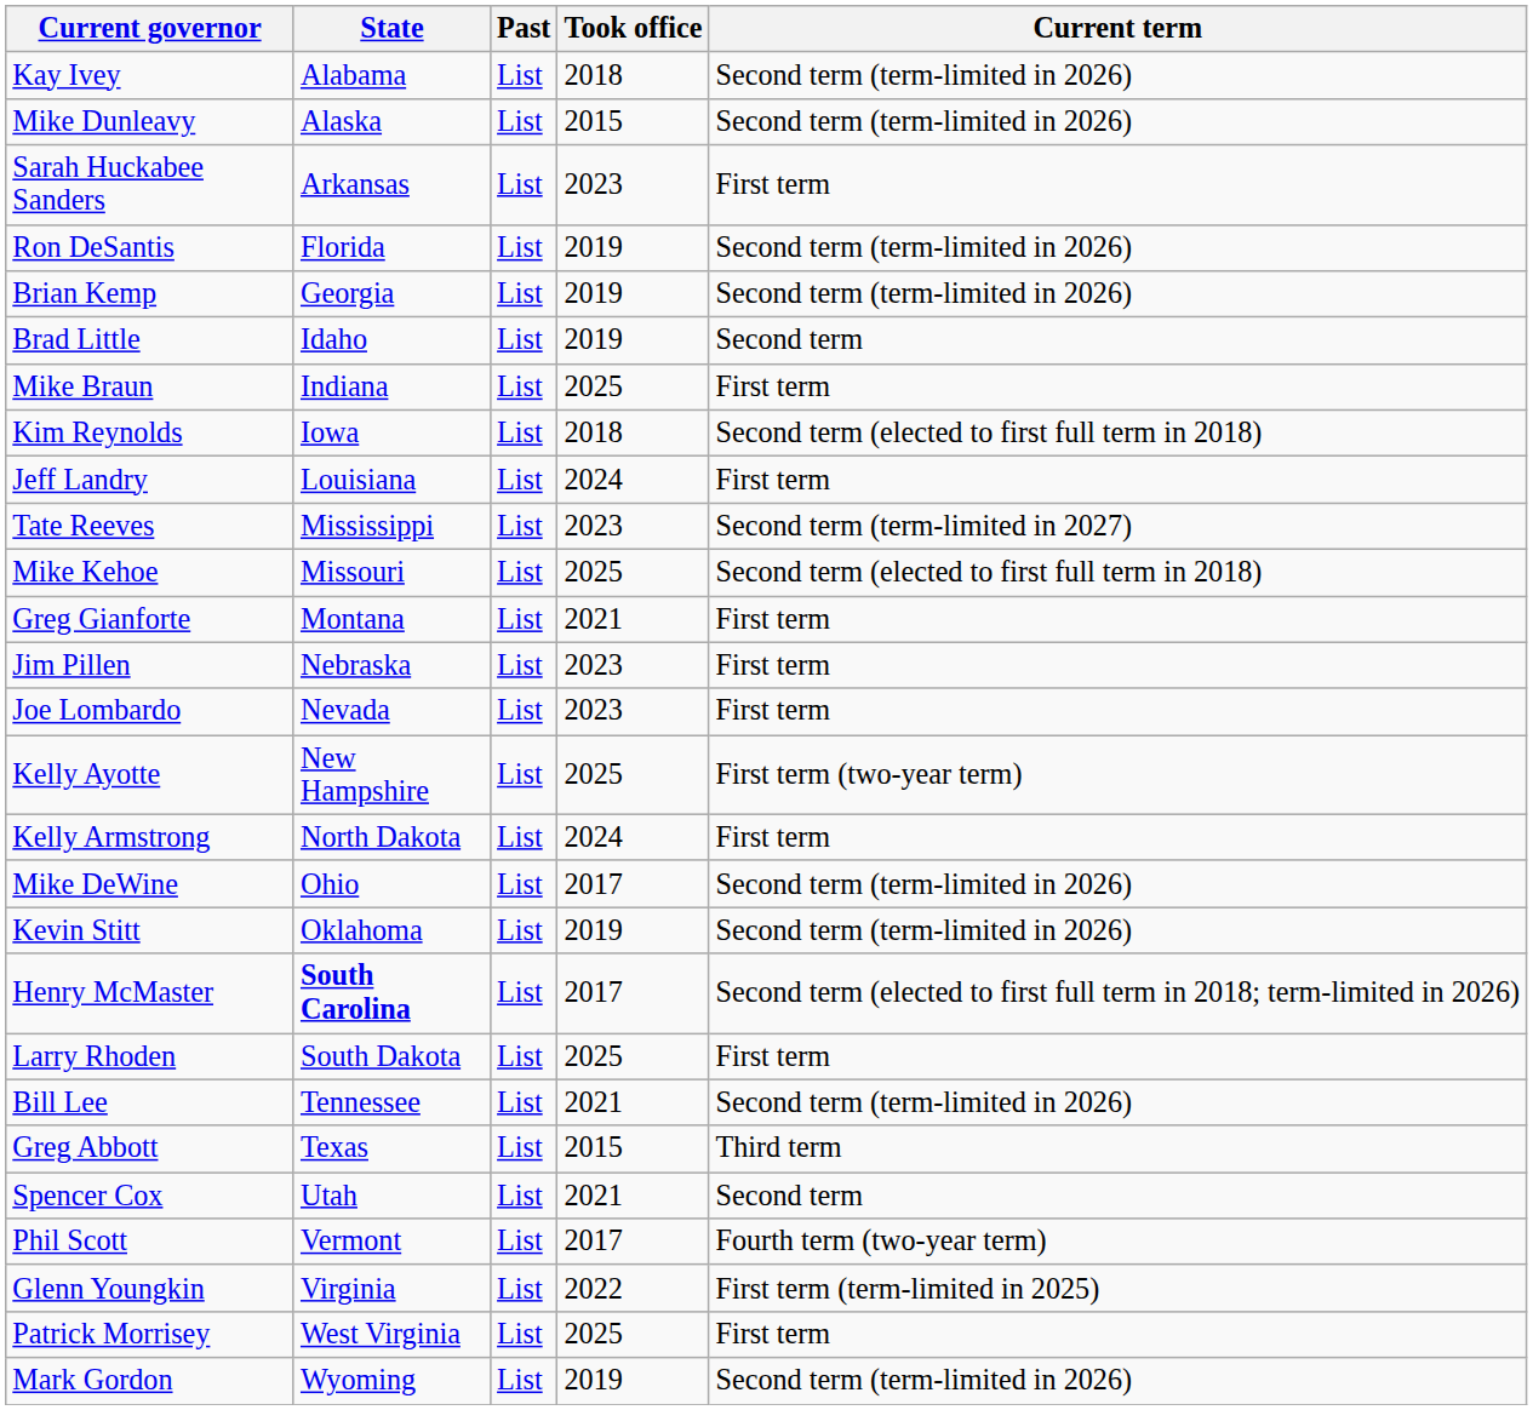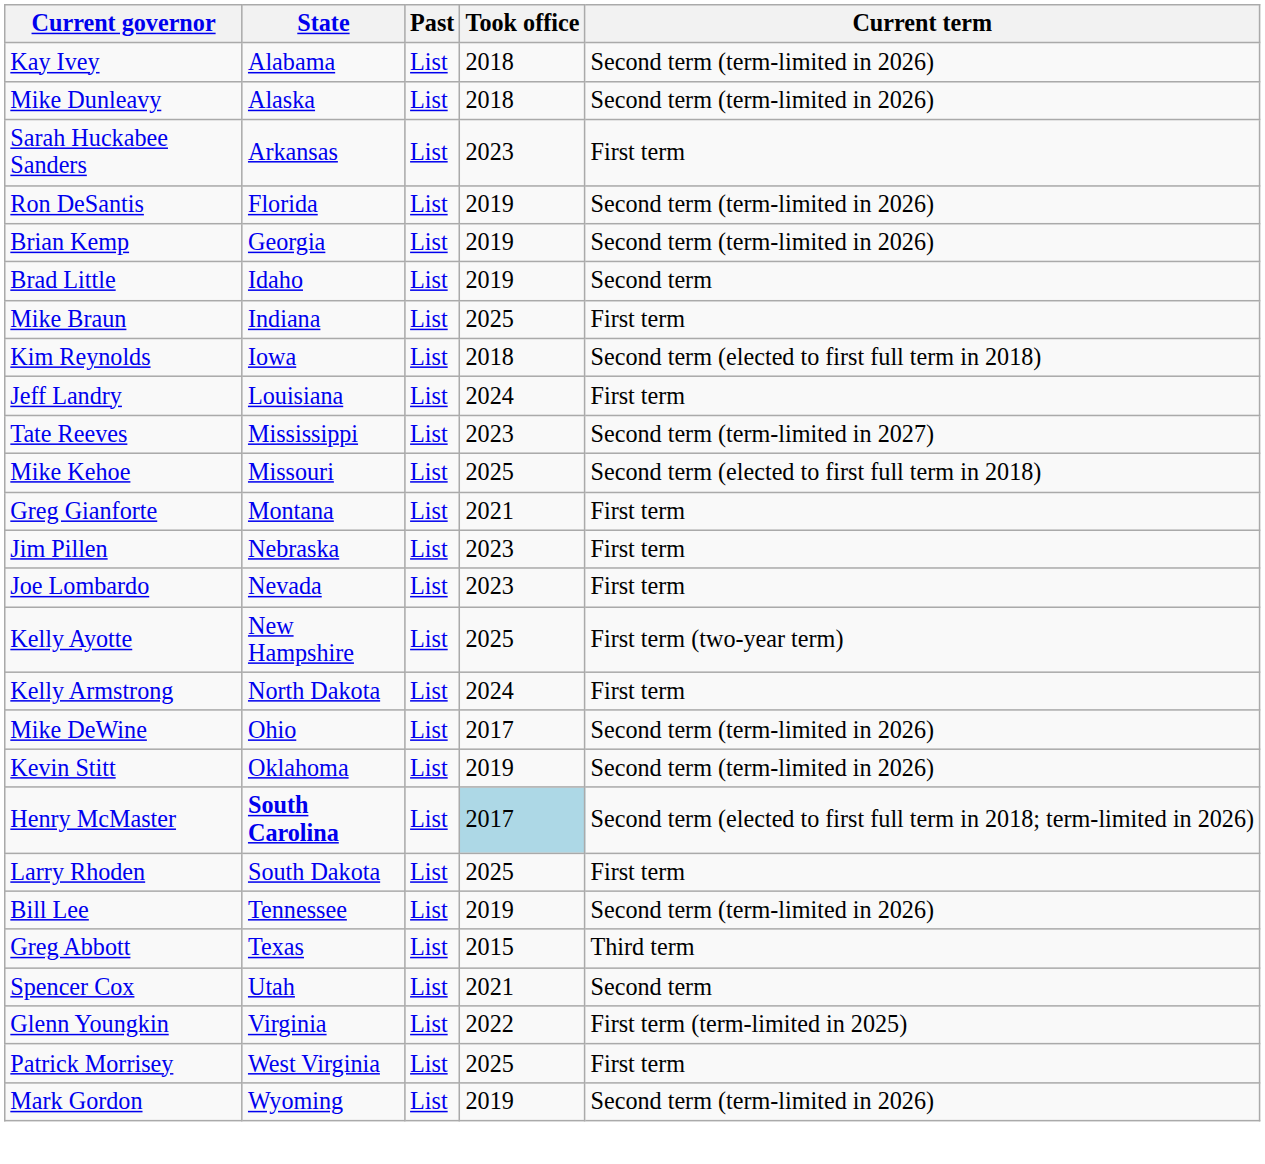Mike Dunleavy | Took office: 2015 -> 2018
Henry McMaster | Took office: no background -> lightblue background
Bill Lee | Took office: 2021 -> 2019
- row: Phil Scott | Vermont | List | 2017 | Fourth term (two-year term)
